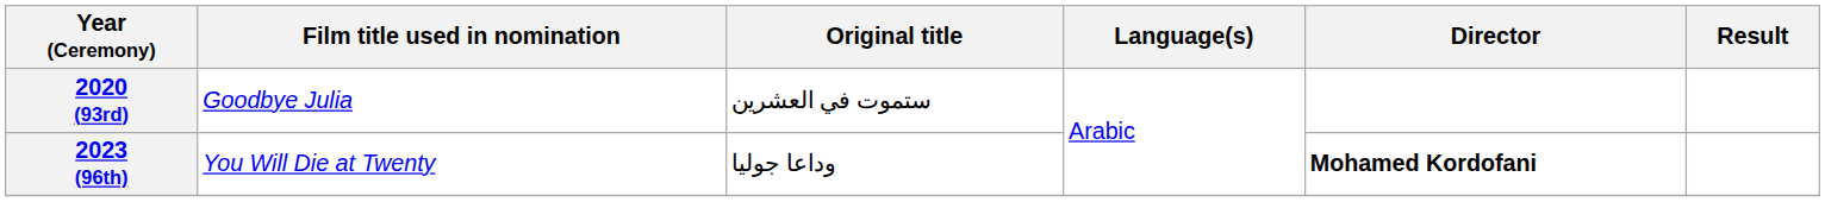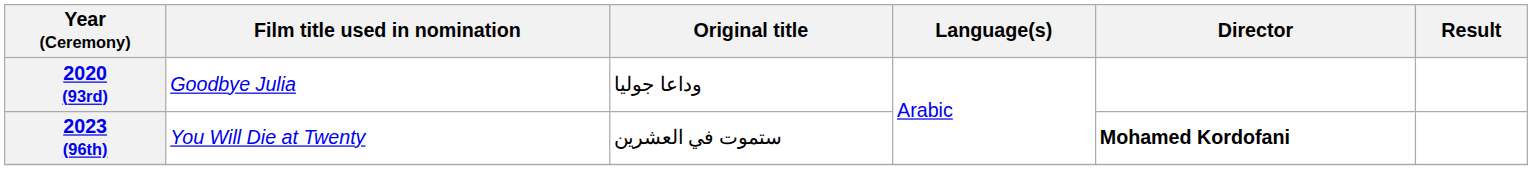2020 (93rd) | Original title: ستموت في العشرين -> وداعا جوليا
2023 (96th) | Original title: وداعا جوليا -> ستموت في العشرين
